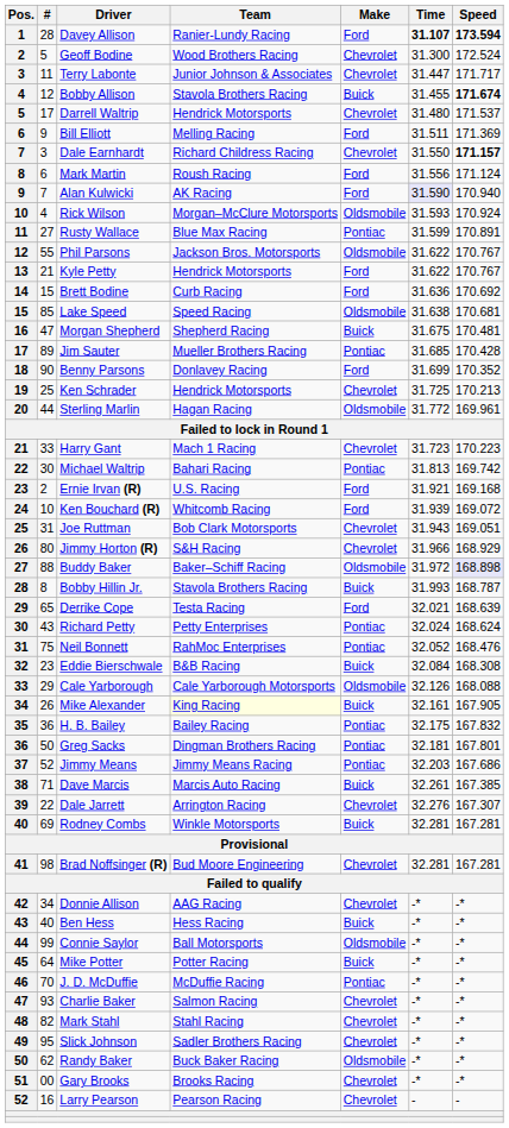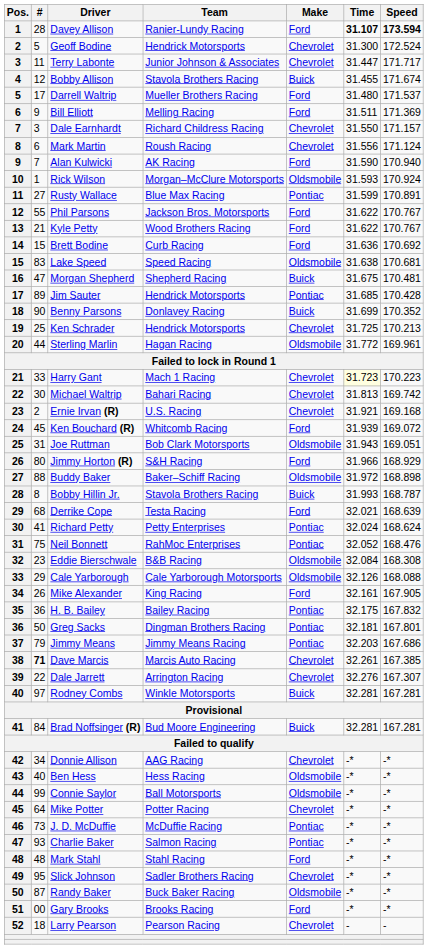Geoff Bodine | Team: Wood Brothers Racing -> Hendrick Motorsports
Bobby Allison | Speed: bold -> normal
Darrell Waltrip | Team: Hendrick Motorsports -> Mueller Brothers Racing
Darrell Waltrip | Make: Chevrolet -> Ford
Dale Earnhardt | Speed: bold -> normal
Mark Martin | Make: Ford -> Chevrolet
Alan Kulwicki | Time: lavender background -> no background
Rick Wilson | #: 4 -> 1
Phil Parsons | Make: Oldsmobile -> Ford
Kyle Petty | Team: Hendrick Motorsports -> Wood Brothers Racing
Lake Speed | #: 85 -> 83
Jim Sauter | Team: Mueller Brothers Racing -> Hendrick Motorsports
Benny Parsons | Make: Ford -> Buick
Harry Gant | Time: no background -> lightyellow background
Michael Waltrip | Make: Pontiac -> Chevrolet
Ernie Irvan (R) | Make: Ford -> Chevrolet
Ken Bouchard (R) | #: 10 -> 45
Joe Ruttman | Make: Chevrolet -> Oldsmobile
Jimmy Horton (R) | Make: Chevrolet -> Ford
Buddy Baker | Speed: lavender background -> no background
Derrike Cope | #: 65 -> 68
Richard Petty | #: 43 -> 41
Eddie Bierschwale | Make: Buick -> Oldsmobile
Mike Alexander | Team: lightyellow background -> no background
Mike Alexander | Make: Buick -> Ford
Jimmy Means | #: 52 -> 79
Dave Marcis | #: normal -> bold
Dave Marcis | Make: Buick -> Chevrolet
Rodney Combs | #: 69 -> 97
Brad Noffsinger (R) | #: 98 -> 84
Brad Noffsinger (R) | Make: Chevrolet -> Buick
Ben Hess | Make: Buick -> Oldsmobile
Mike Potter | Make: Buick -> Chevrolet
J. D. McDuffie | #: 70 -> 73
Charlie Baker | Make: Chevrolet -> Pontiac
Mark Stahl | #: 82 -> 48
Mark Stahl | Make: Chevrolet -> Ford
Randy Baker | #: 62 -> 87
Gary Brooks | Make: Chevrolet -> Ford
Larry Pearson | #: 16 -> 18
